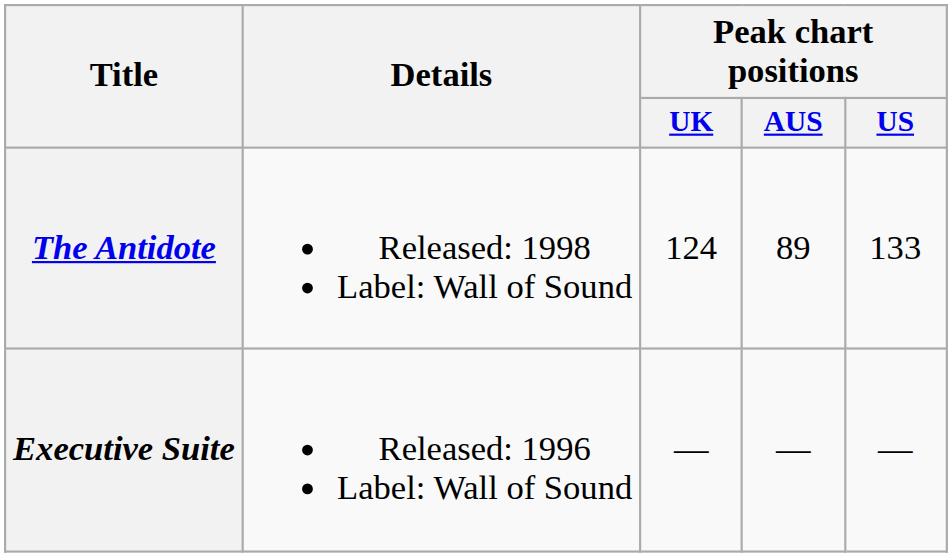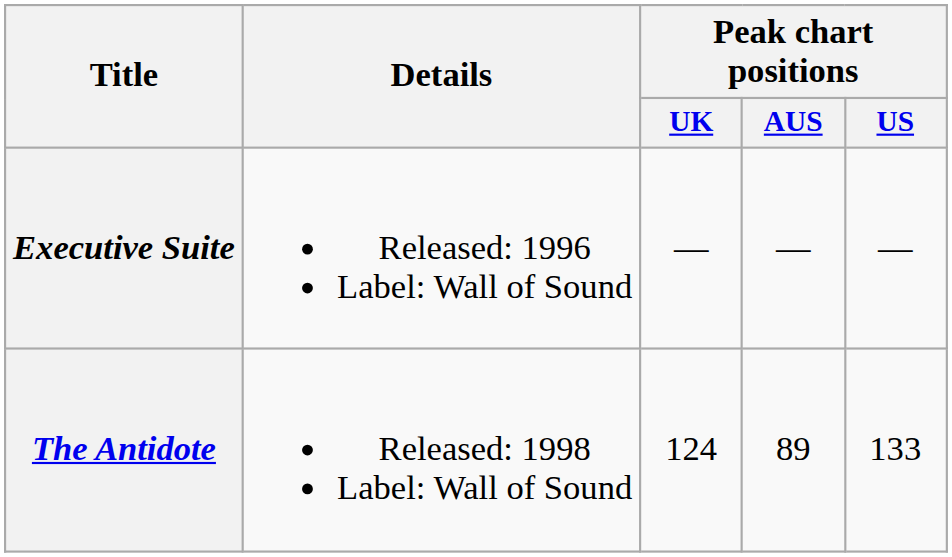rows swapped: Executive Suite <-> The Antidote
